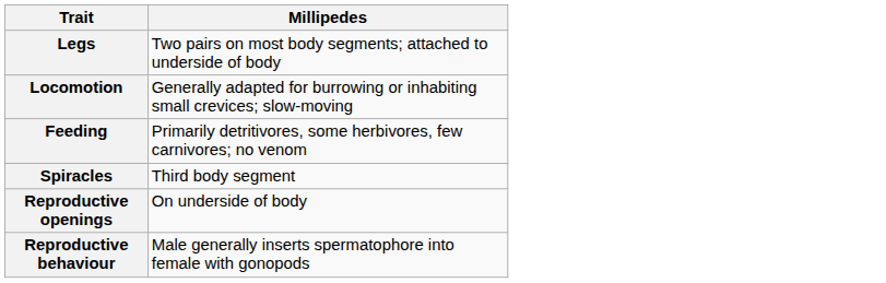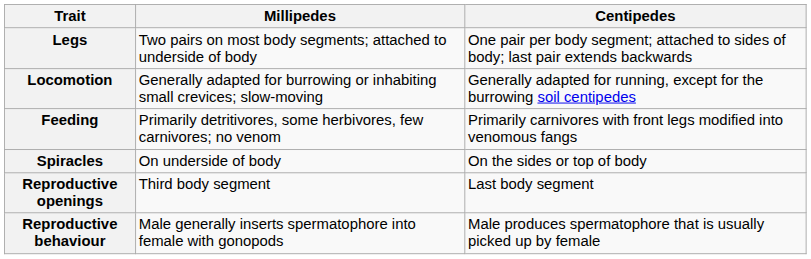+ column: Centipedes | One pair per body segment; attached to sides of body; last pair extends backwards | Generally adapted for running, except for the burrowing soil centipedes | Primarily carnivores with front legs modified into venomous fangs | On the sides or top of body | Last body segment | Male produces spermatophore that is usually picked up by female
Spiracles | Millipedes: Third body segment -> On underside of body
Reproductive openings | Millipedes: On underside of body -> Third body segment
